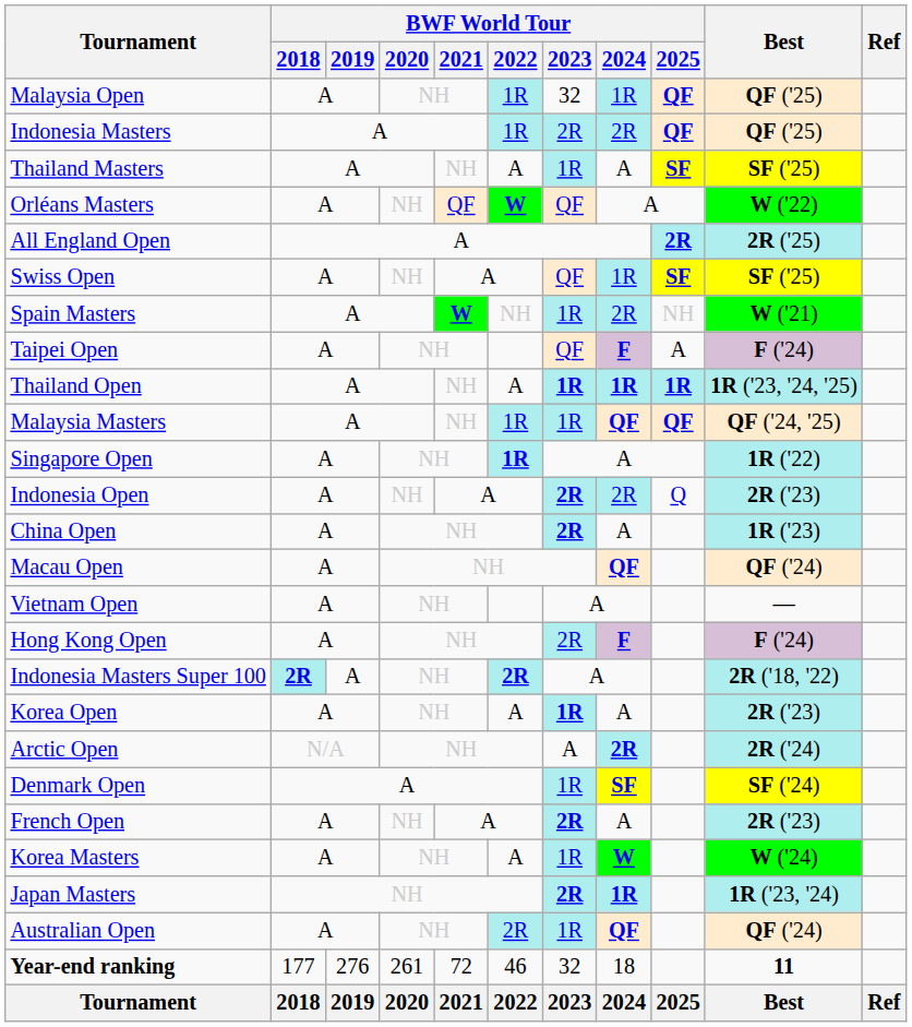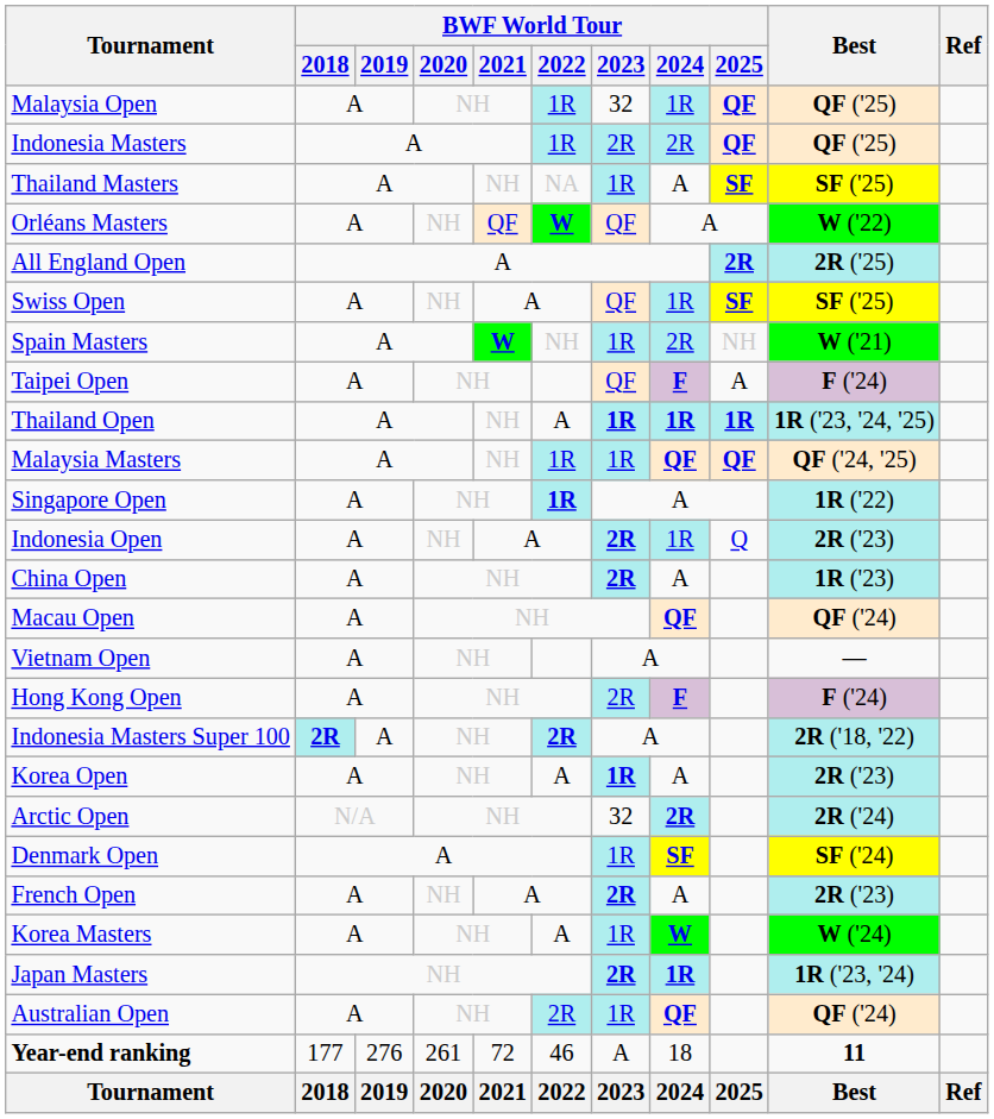Thailand Masters | BWF World Tour / 2022: A -> NA
Indonesia Open | BWF World Tour / 2024: 2R -> 1R
Arctic Open | BWF World Tour / 2023: A -> 32
Year-end ranking | BWF World Tour / 2023: 32 -> A
